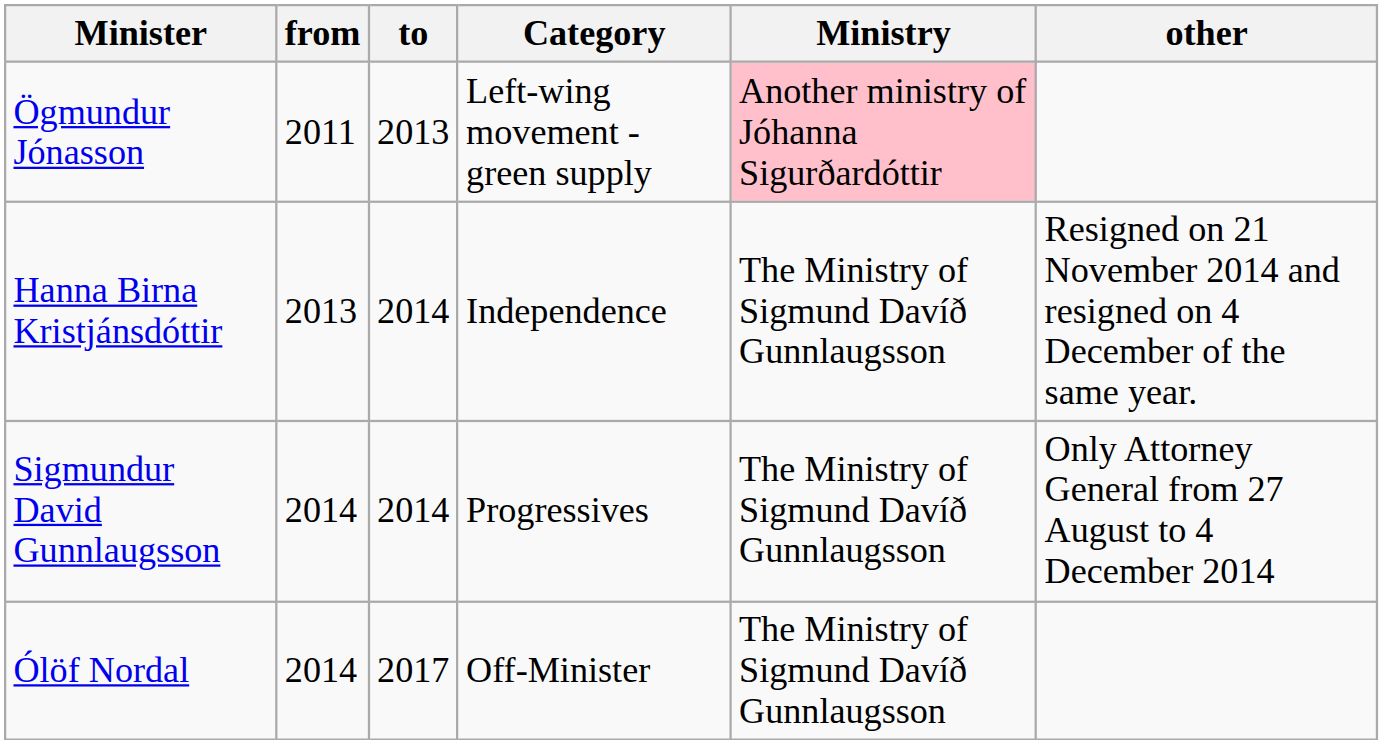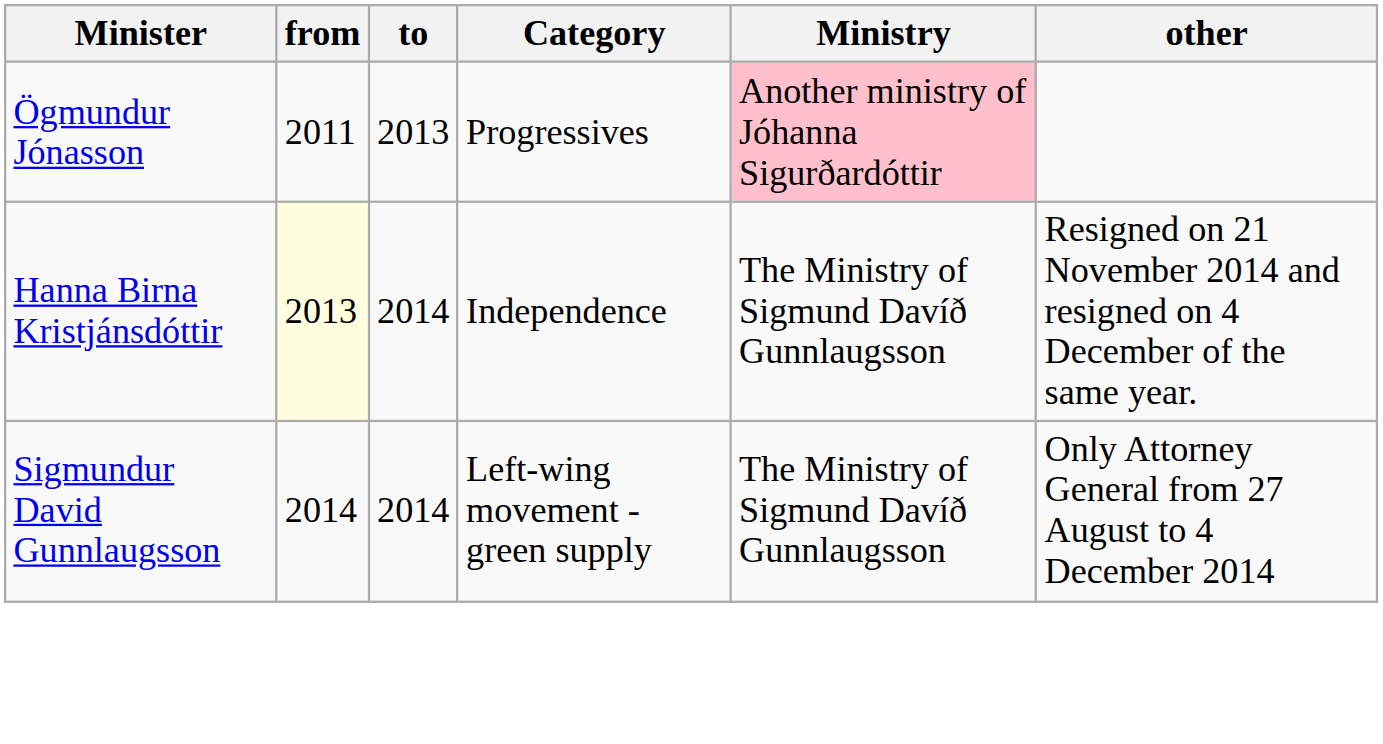Ögmundur Jónasson | Category: Left-wing movement - green supply -> Progressives
Hanna Birna Kristjánsdóttir | from: no background -> lightyellow background
Sigmundur David Gunnlaugsson | Category: Progressives -> Left-wing movement - green supply
- row: Ólöf Nordal | 2014 | 2017 | Off-Minister | The Ministry of Sigmund Davíð Gunnlaugsson
